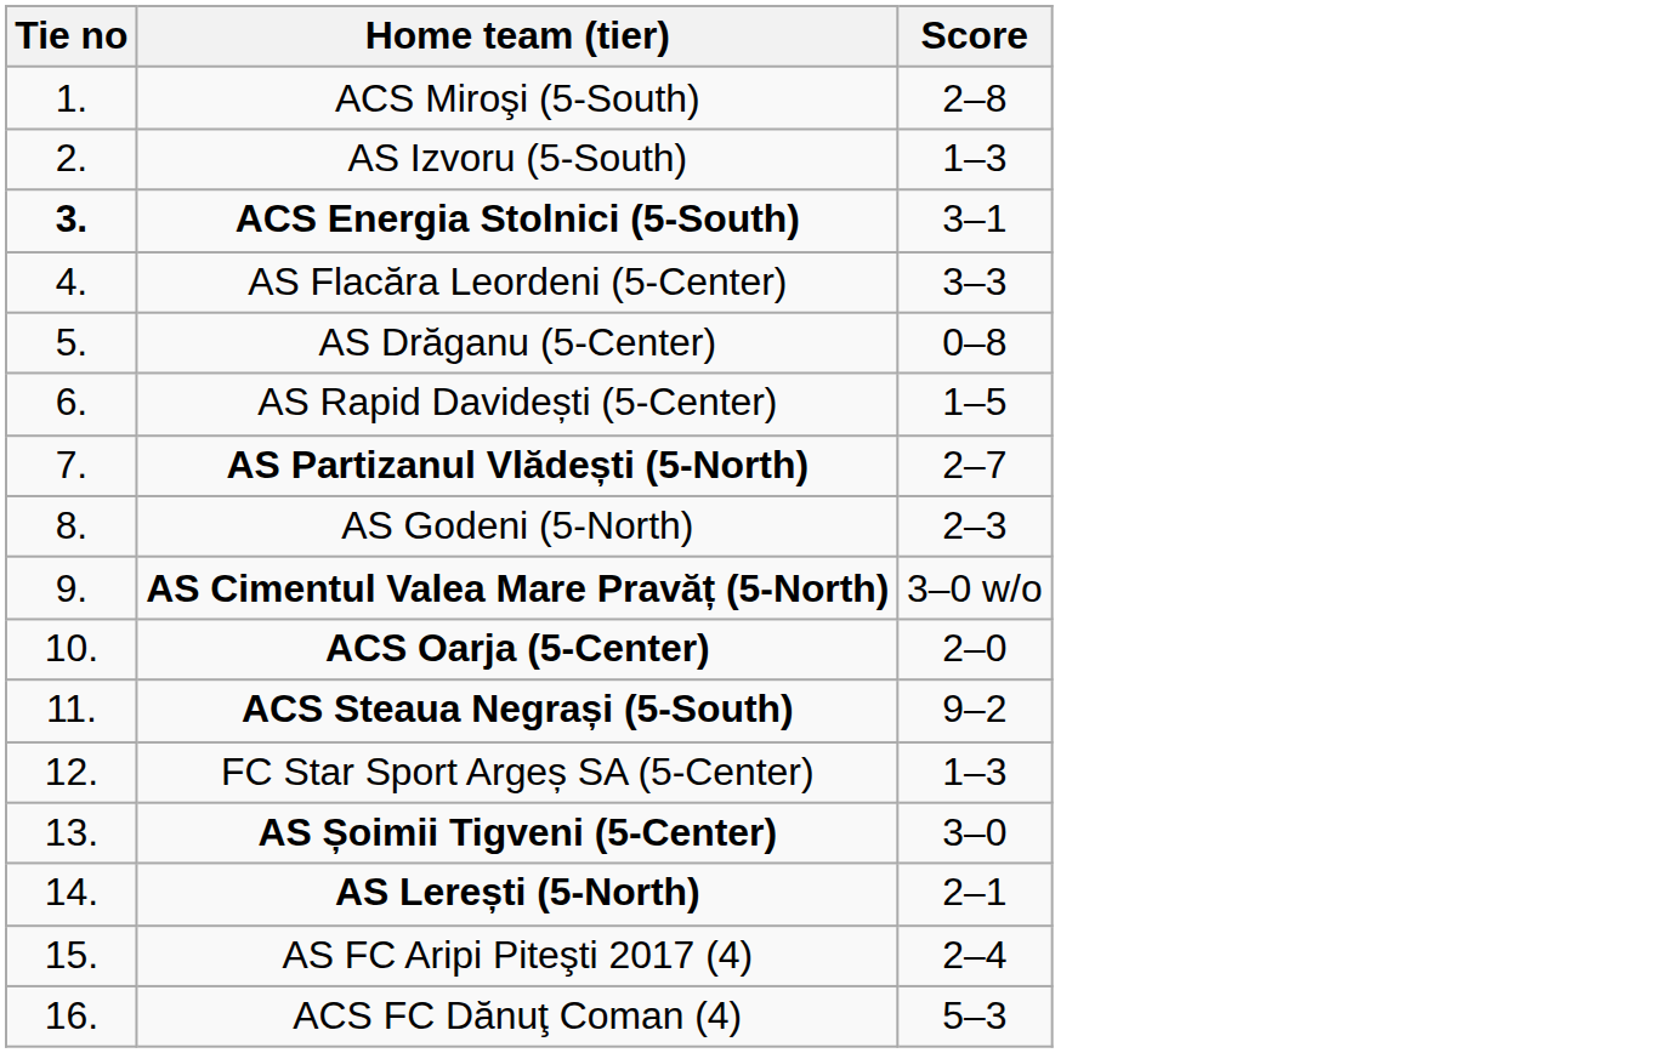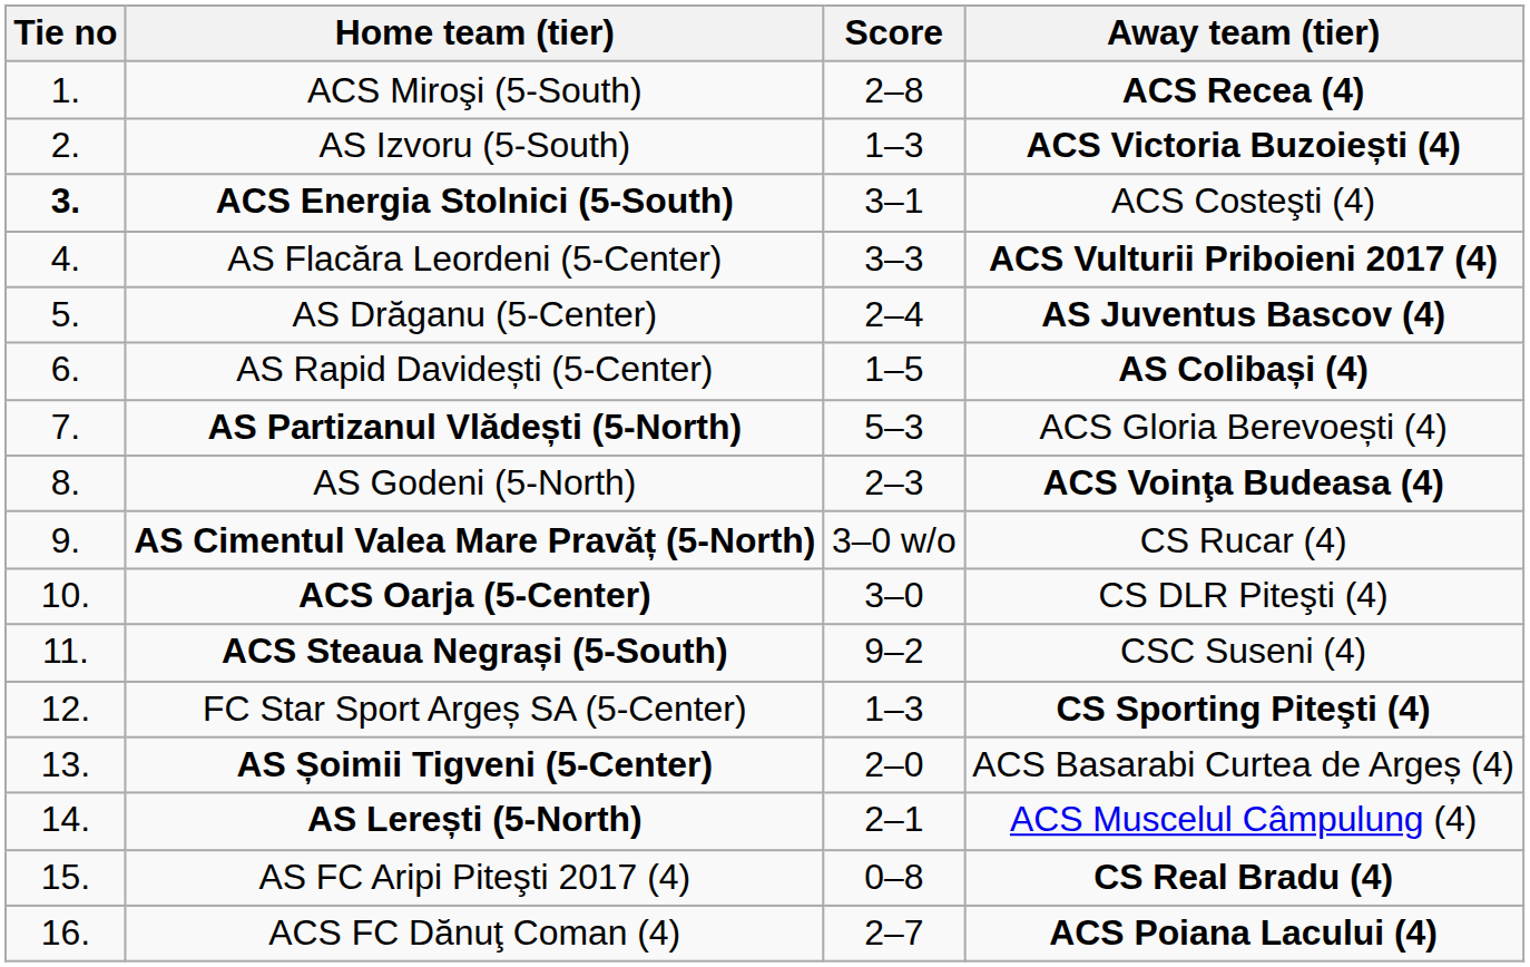+ column: Away team (tier) | ACS Recea (4) | ACS Victoria Buzoiești (4) | ACS Costeşti (4) | ACS Vulturii Priboieni 2017 (4) | AS Juventus Bascov (4) | AS Colibași (4) | ACS Gloria Berevoești (4) | ACS Voinţa Budeasa (4) | CS Rucar (4) | CS DLR Piteşti (4) | CSC Suseni (4) | CS Sporting Piteşti (4) | ACS Basarabi Curtea de Argeș (4) | ACS Muscelul Câmpulung (4) | CS Real Bradu (4) | ACS Poiana Lacului (4)
AS Drăganu (5-Center) | Score: 0–8 -> 2–4
AS Partizanul Vlădești (5-North) | Score: 2–7 -> 5–3
ACS Oarja (5-Center) | Score: 2–0 -> 3–0
AS Șoimii Tigveni (5-Center) | Score: 3–0 -> 2–0
AS FC Aripi Piteşti 2017 (4) | Score: 2–4 -> 0–8
ACS FC Dănuţ Coman (4) | Score: 5–3 -> 2–7
